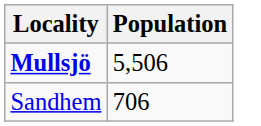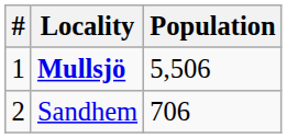+ column: # | 1 | 2
